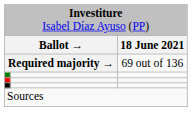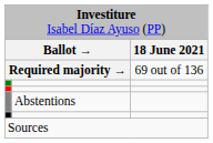+ row: Abstentions
